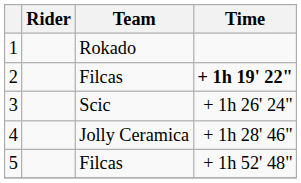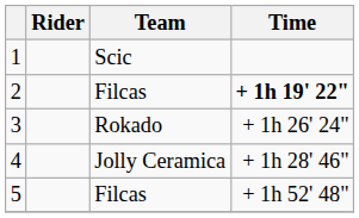1 | Team: Rokado -> Scic
3 | Team: Scic -> Rokado
